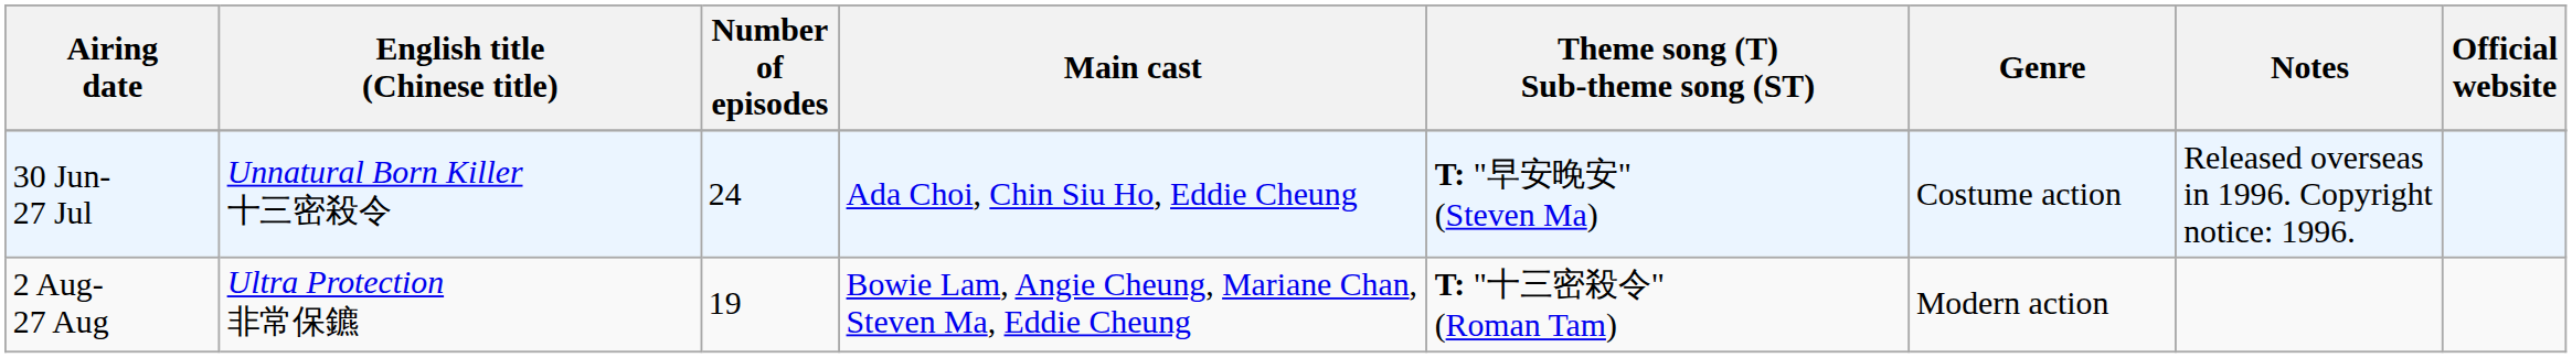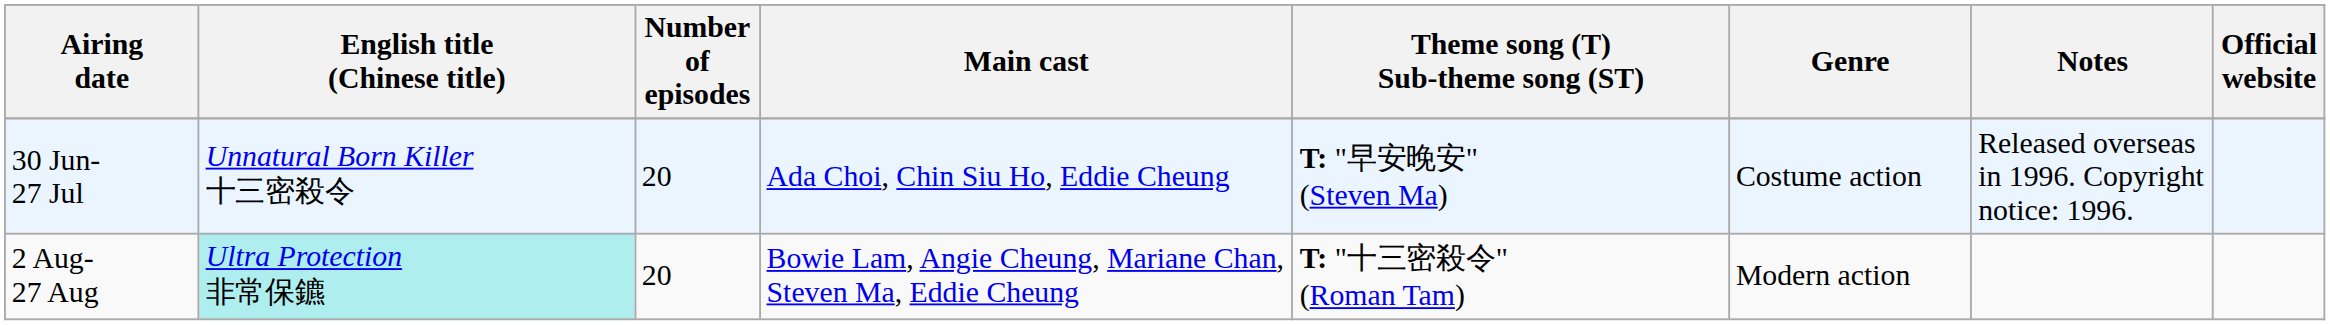30 Jun- 27 Jul | Number of episodes: 24 -> 20
2 Aug- 27 Aug | English title (Chinese title): no background -> paleturquoise background
2 Aug- 27 Aug | Number of episodes: 19 -> 20
